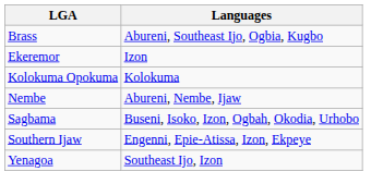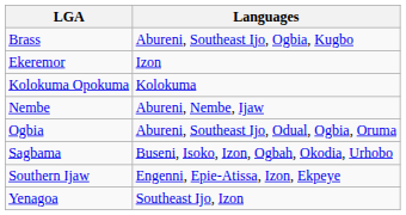+ row: Ogbia | Abureni, Southeast Ijo, Odual, Ogbia, Oruma
